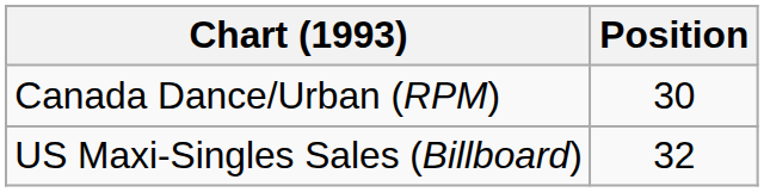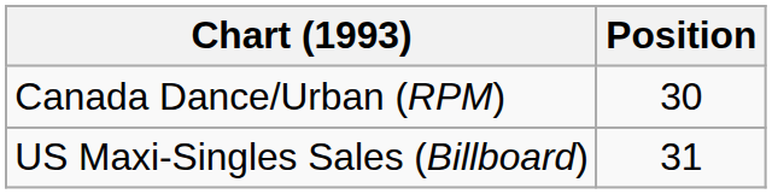US Maxi-Singles Sales (Billboard) | Position: 32 -> 31
